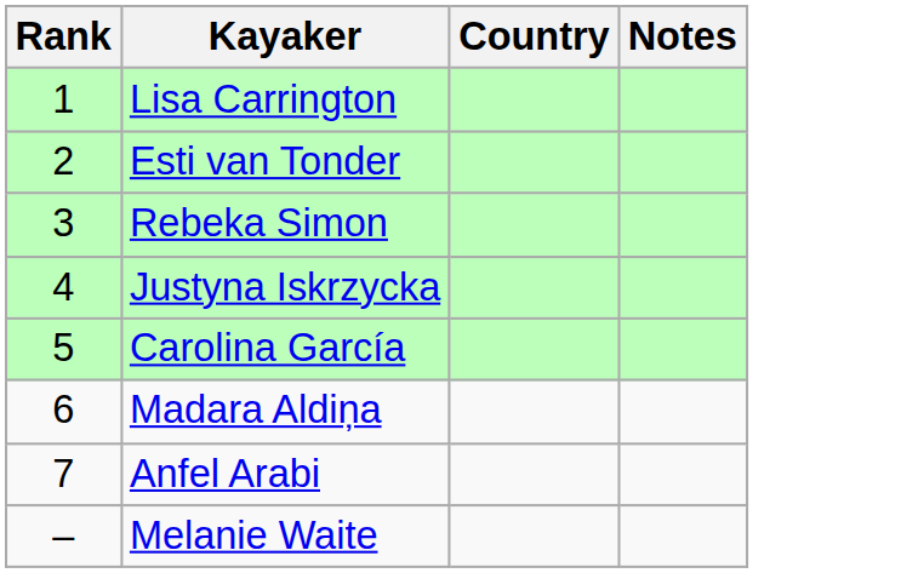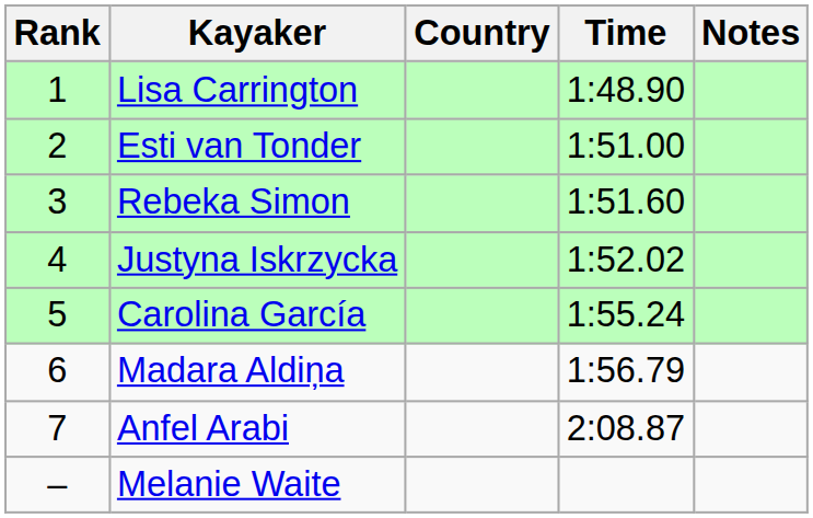+ column: Time | 1:48.90 | 1:51.00 | 1:51.60 | 1:52.02 | 1:55.24 | 1:56.79 | 2:08.87
